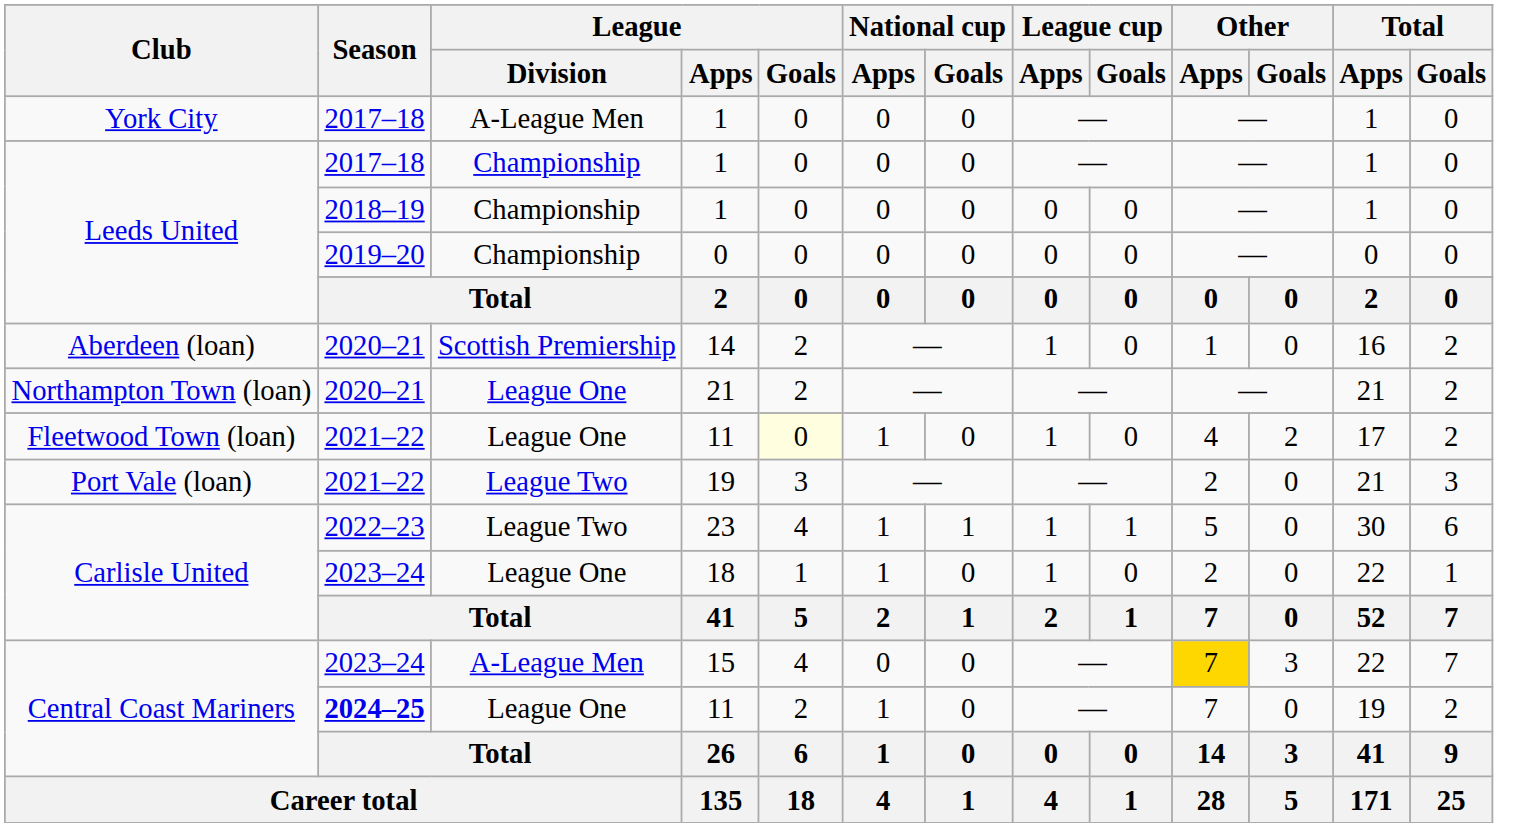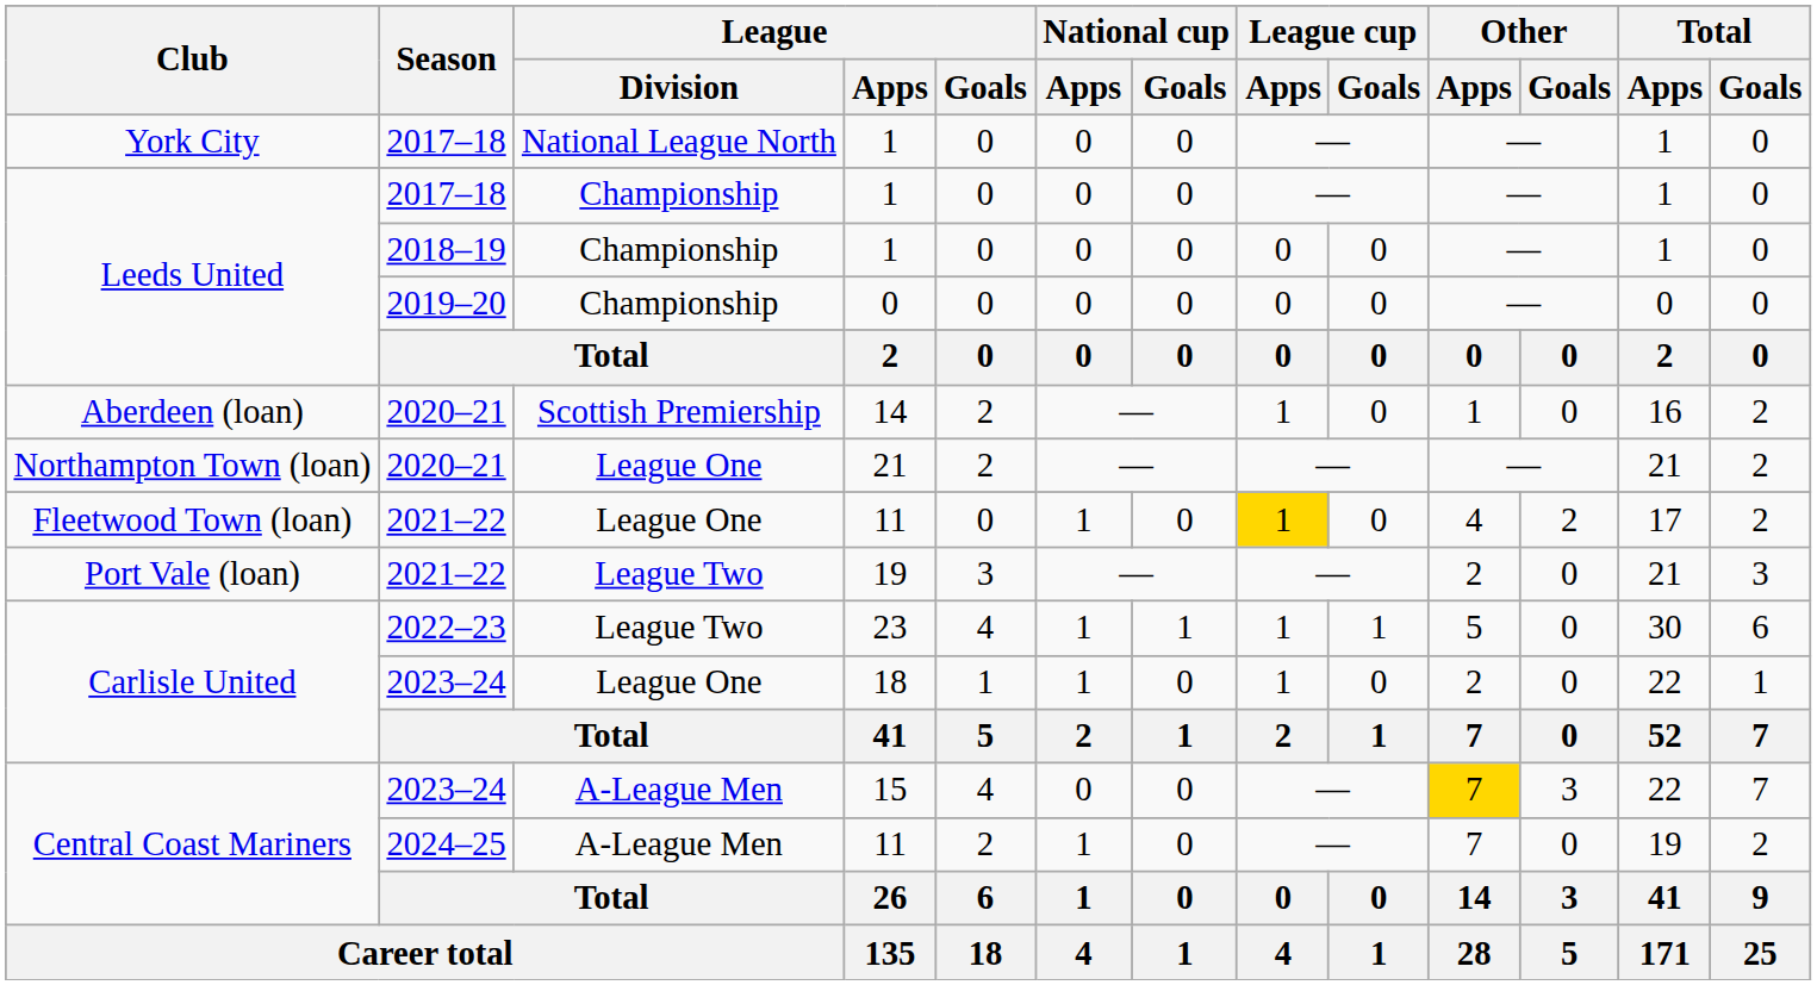York City / 1 | League / Division: A-League Men -> National League North
Fleetwood Town (loan) / 11 | League / Goals: lightyellow background -> no background
Fleetwood Town (loan) / 11 | League cup / Apps: no background -> gold background
Central Coast Mariners / 11 | Season: bold -> normal
Central Coast Mariners / 11 | League / Division: League One -> A-League Men
